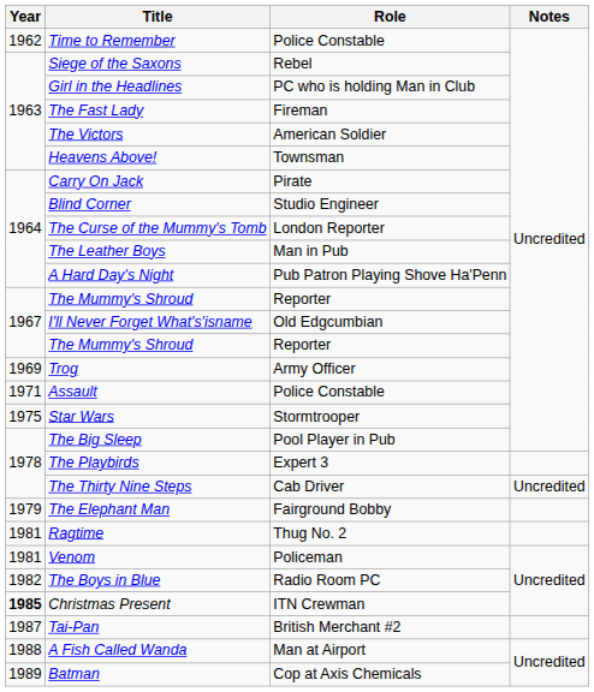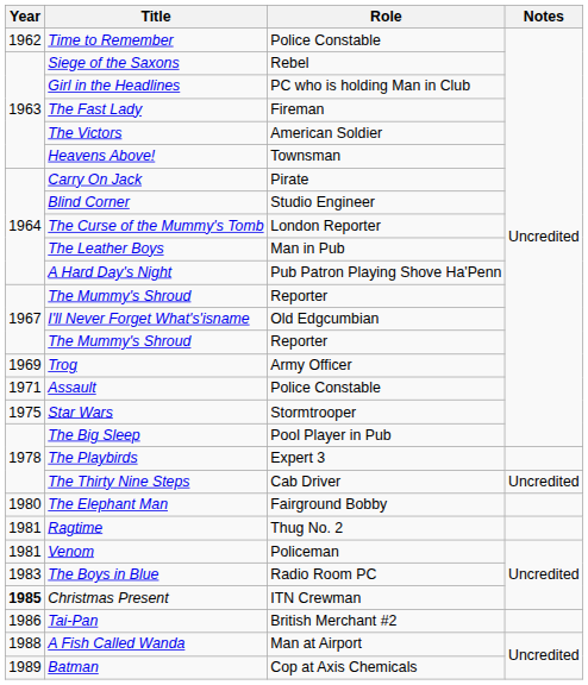The Elephant Man | Year: 1979 -> 1980
The Boys in Blue | Year: 1982 -> 1983
Tai-Pan | Year: 1987 -> 1986
